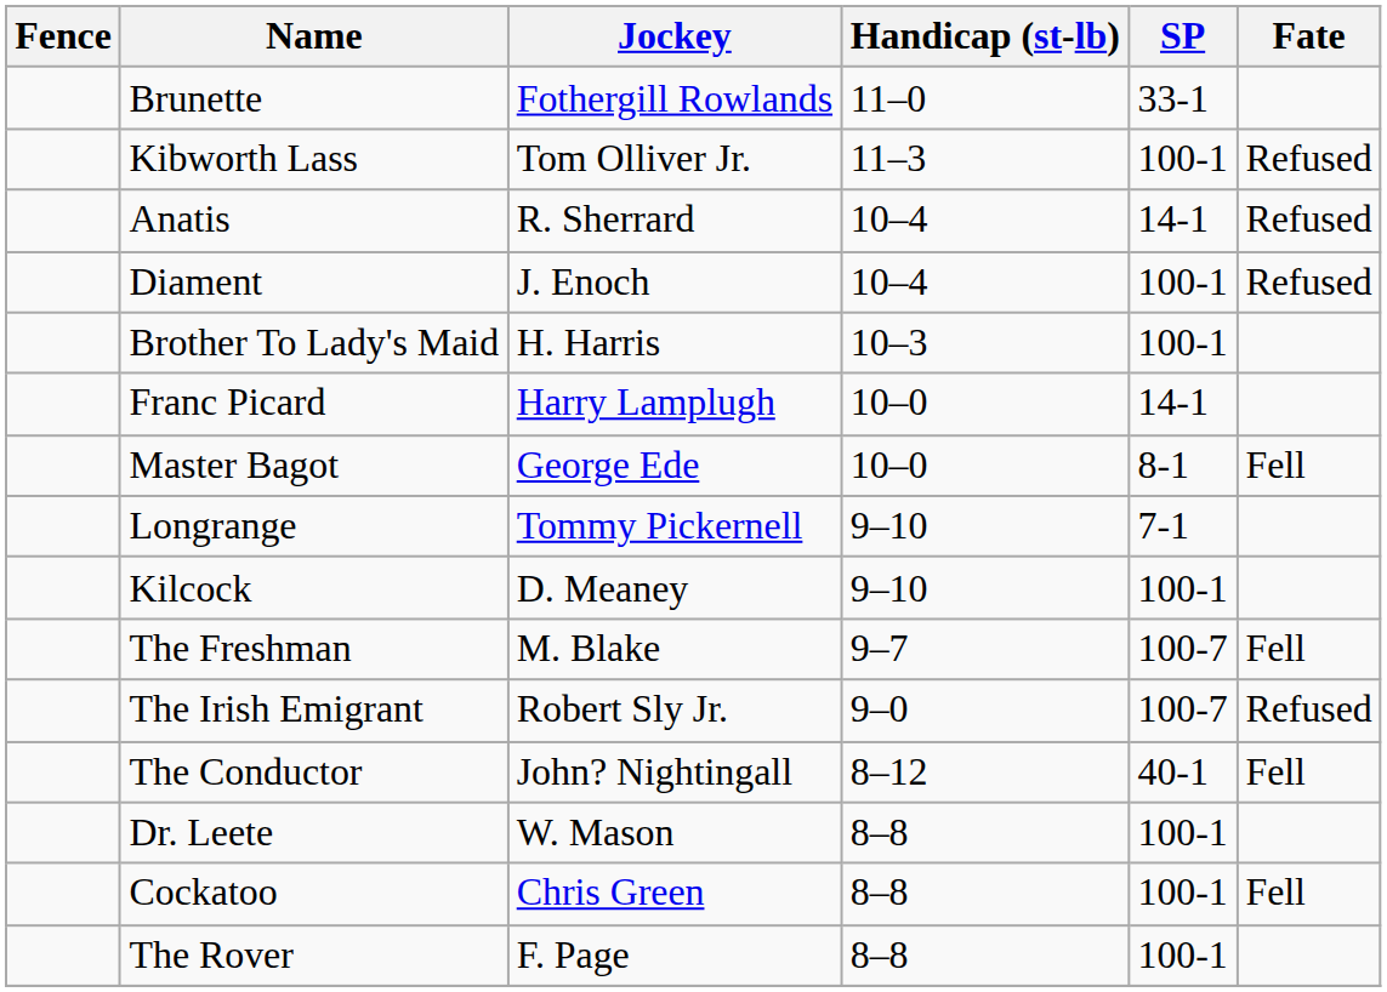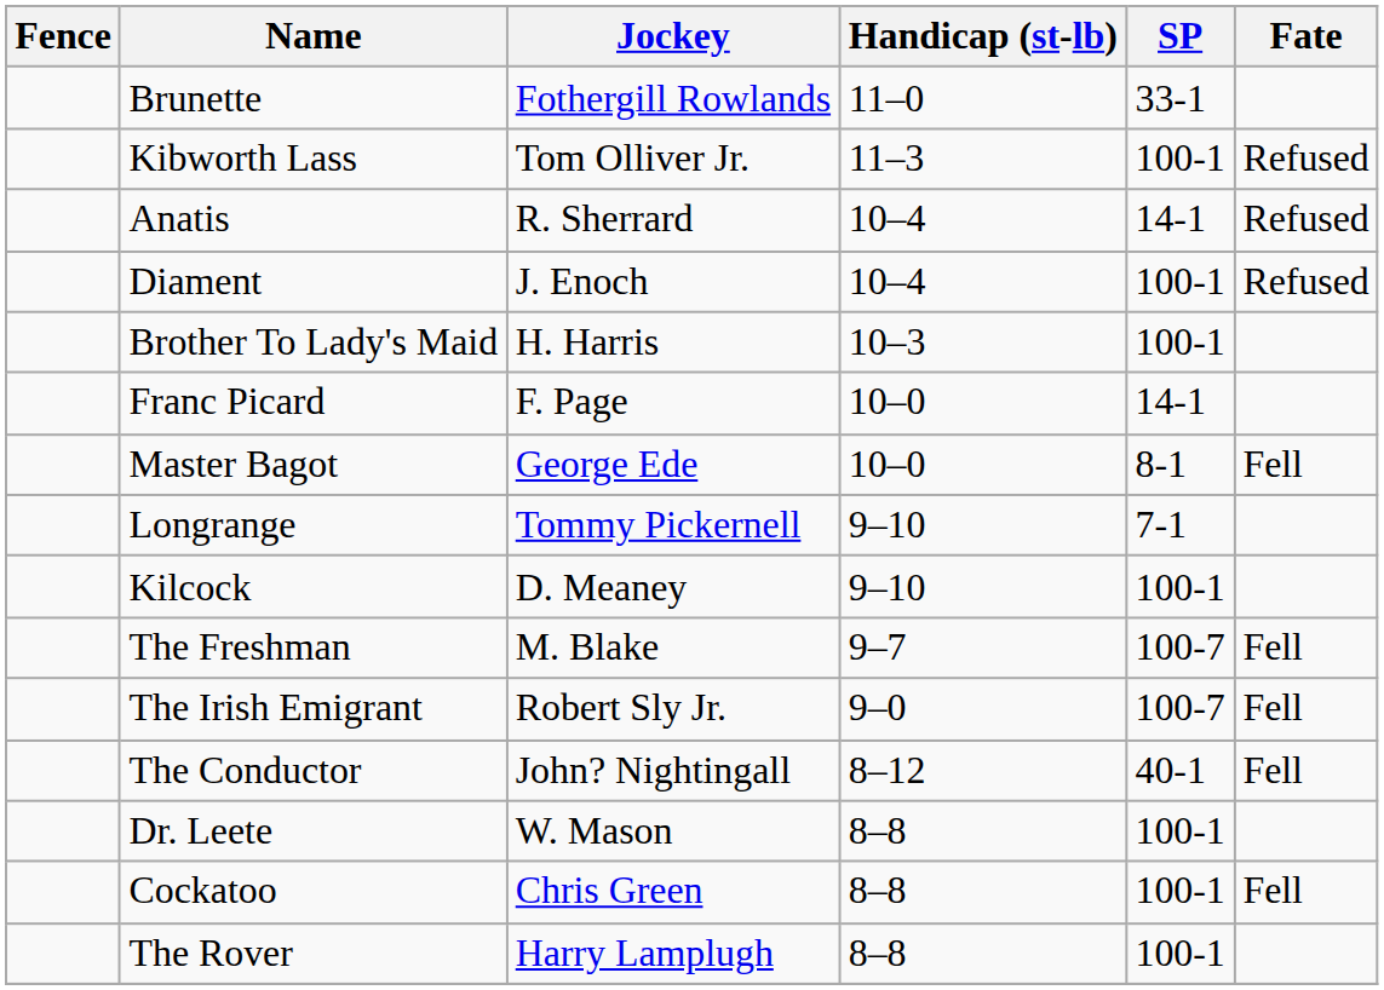Franc Picard | Jockey: Harry Lamplugh -> F. Page
The Irish Emigrant | Fate: Refused -> Fell
The Rover | Jockey: F. Page -> Harry Lamplugh
